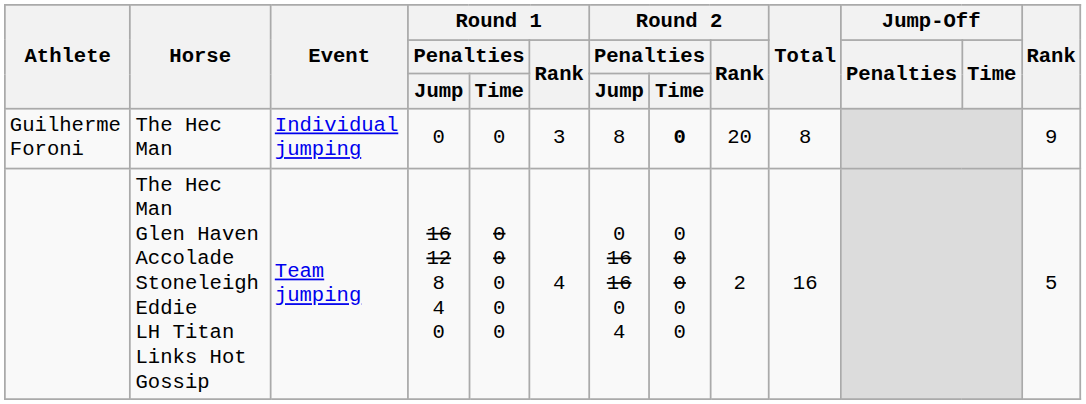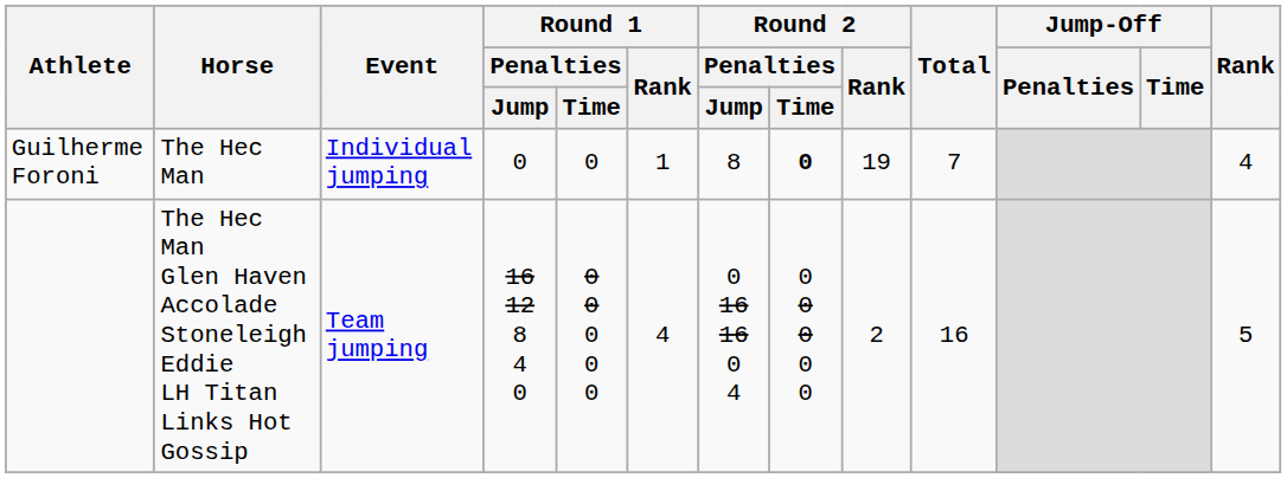Guilherme Foroni | Round 1 / Rank: 3 -> 1
Guilherme Foroni | Round 2 / Rank: 20 -> 19
Guilherme Foroni | Total: 8 -> 7
Guilherme Foroni | Rank: 9 -> 4
